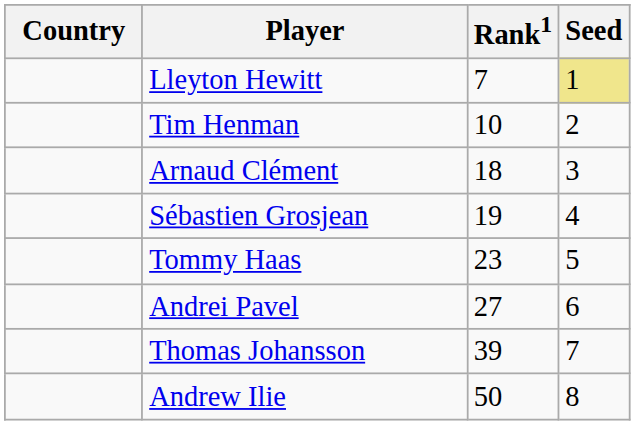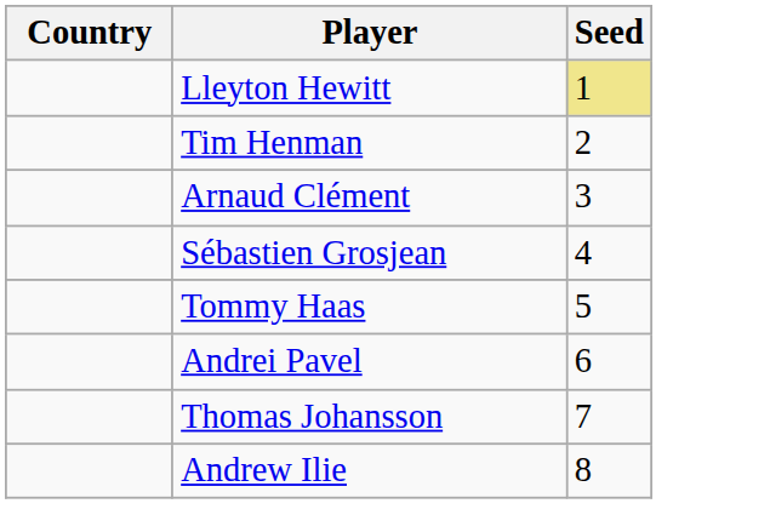- column: Rank1 | 7 | 10 | 18 | 19 | 23 | 27 | 39 | 50
